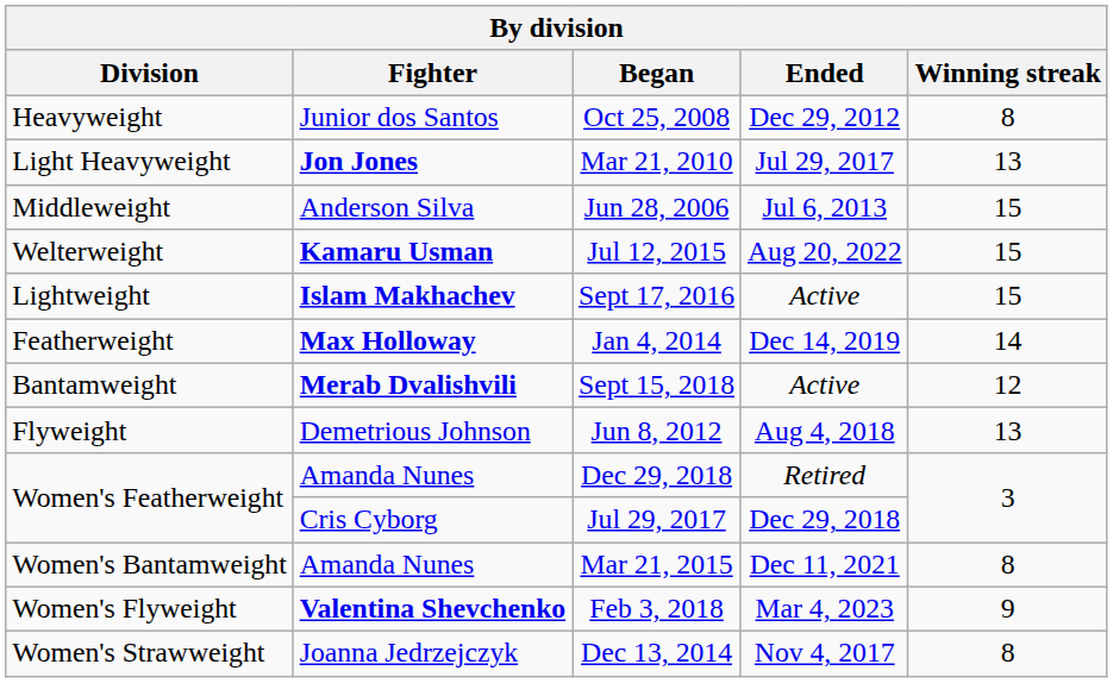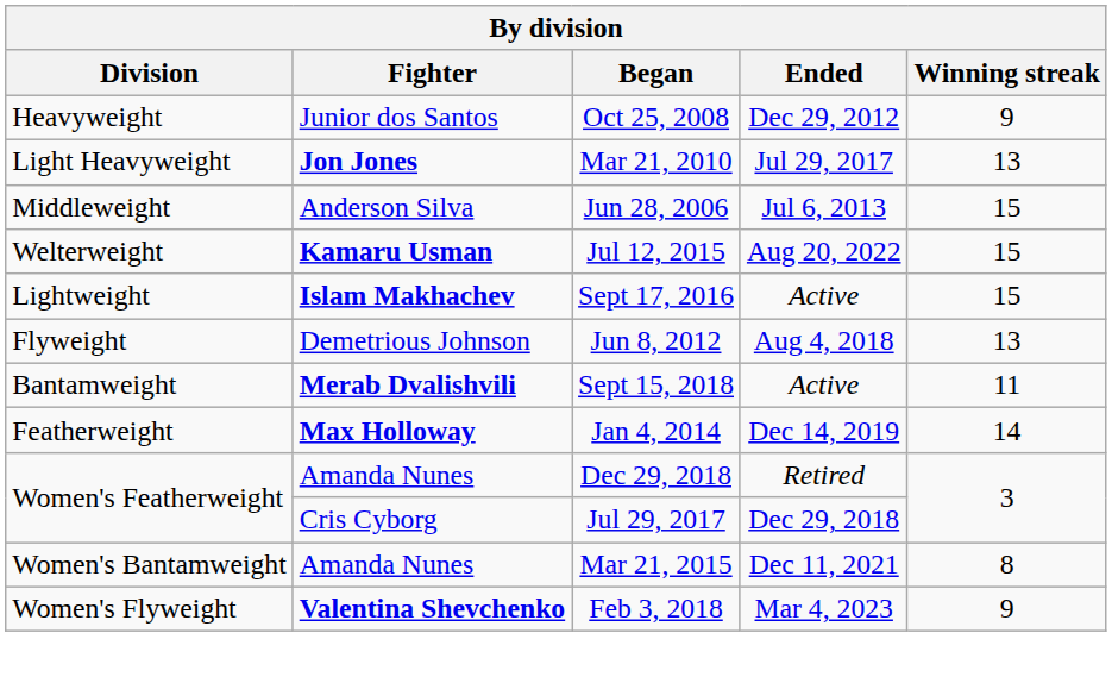Oct 25, 2008 | Winning streak: 8 -> 9
rows swapped: Jan 4, 2014 <-> Jun 8, 2012
Sept 15, 2018 | Winning streak: 12 -> 11
- row: Women's Strawweight | Joanna Jedrzejczyk | Dec 13, 2014 | Nov 4, 2017 | 8
